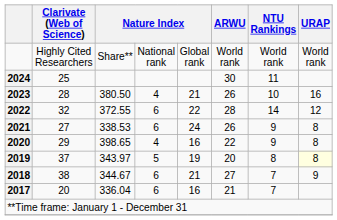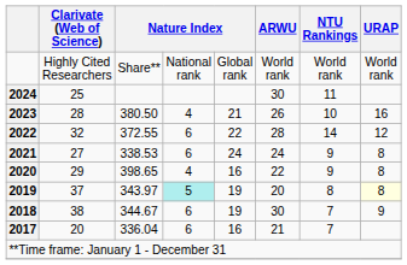2021 | ARWU: 26 -> 24
2019 | column 4: no background -> paleturquoise background
2018 | column 5: 21 -> 19
2018 | ARWU: 27 -> 30
